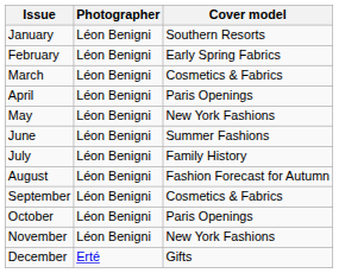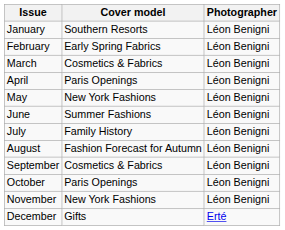columns swapped: Cover model <-> Photographer
